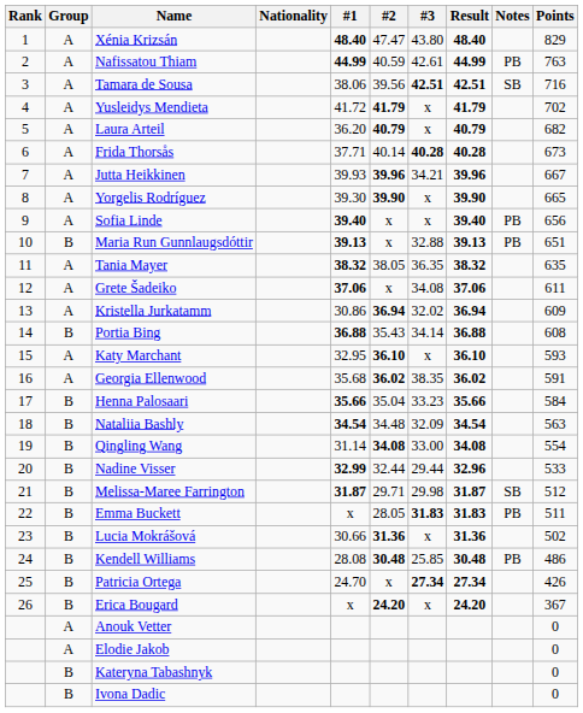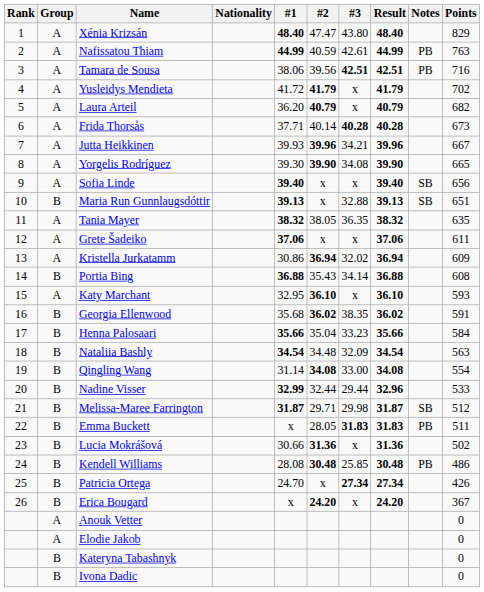Tamara de Sousa | Notes: SB -> PB
Yorgelis Rodríguez | #3: x -> 34.08
Sofia Linde | Notes: PB -> SB
Maria Run Gunnlaugsdóttir | Notes: PB -> SB
Grete Šadeiko | #3: 34.08 -> x
Georgia Ellenwood | Group: A -> B
